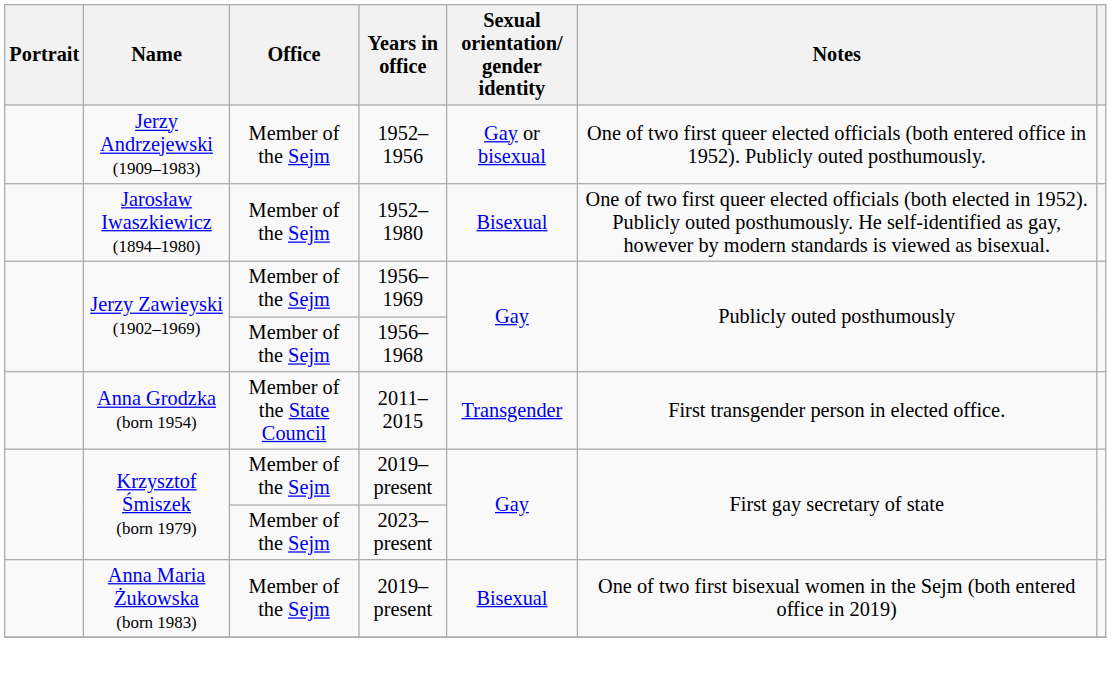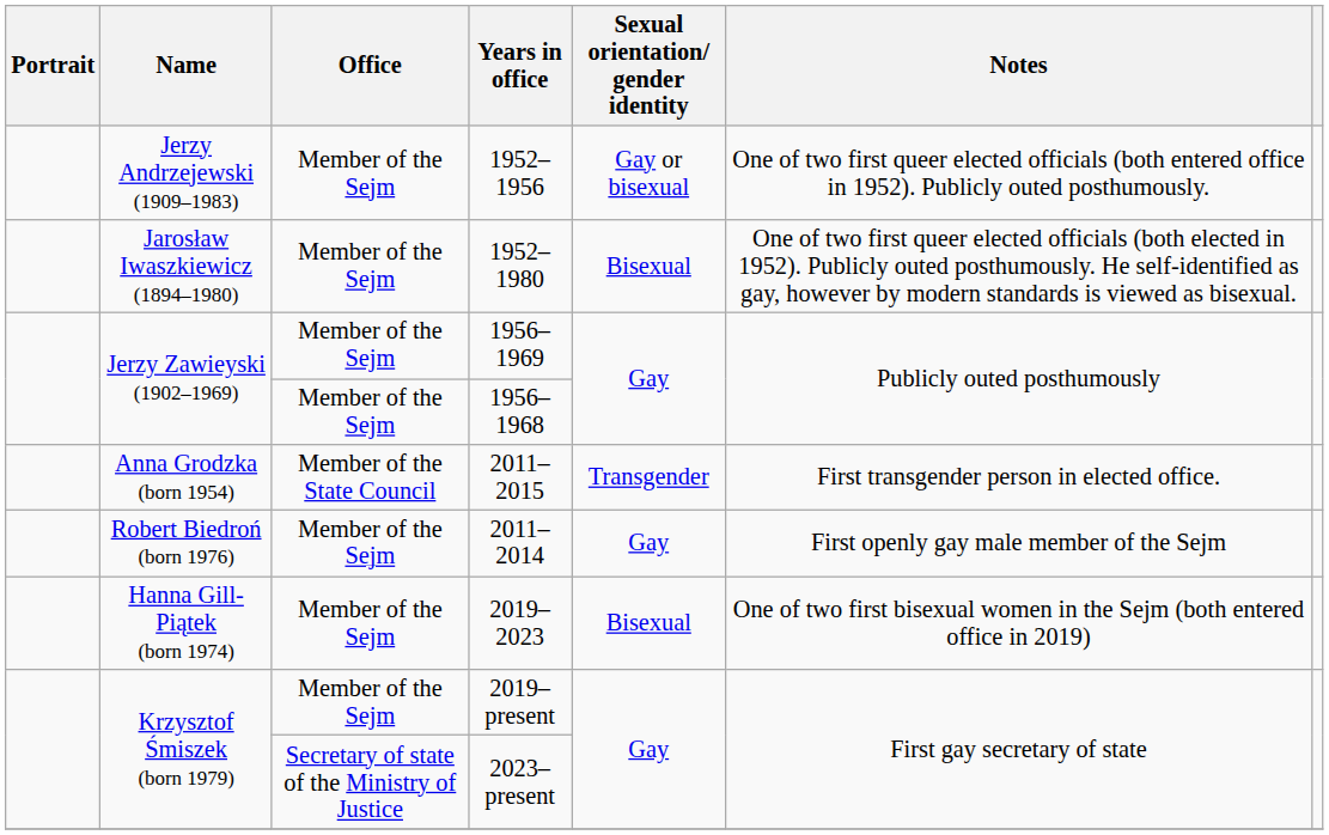+ row: Robert Biedroń (born 1976) | Member of the Sejm | 2011–2014 | Gay | First openly gay male member of the Sejm
+ row: Hanna Gill-Piątek (born 1974) | Member of the Sejm | 2019–2023 | Bisexual | One of two first bisexual women in the Sejm (both entered office in 2019)
2023–present | Office: Member of the Sejm -> Secretary of state of the Ministry of Justice
- row: Anna Maria Żukowska (born 1983) | Member of the Sejm | 2019–present | Bisexual | One of two first bisexual women in the Sejm (both entered office in 2019)
